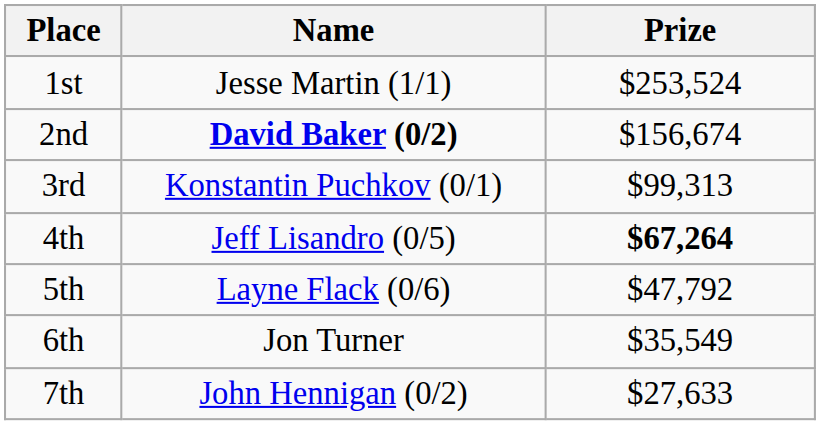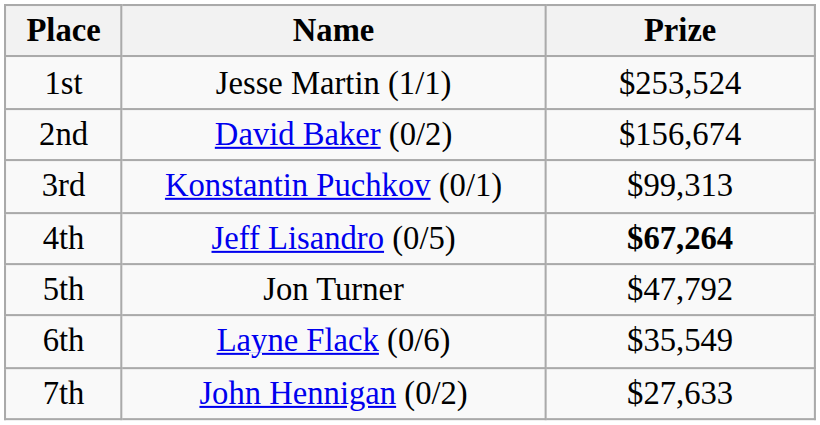2nd | Name: bold -> normal
5th | Name: Layne Flack (0/6) -> Jon Turner
6th | Name: Jon Turner -> Layne Flack (0/6)
